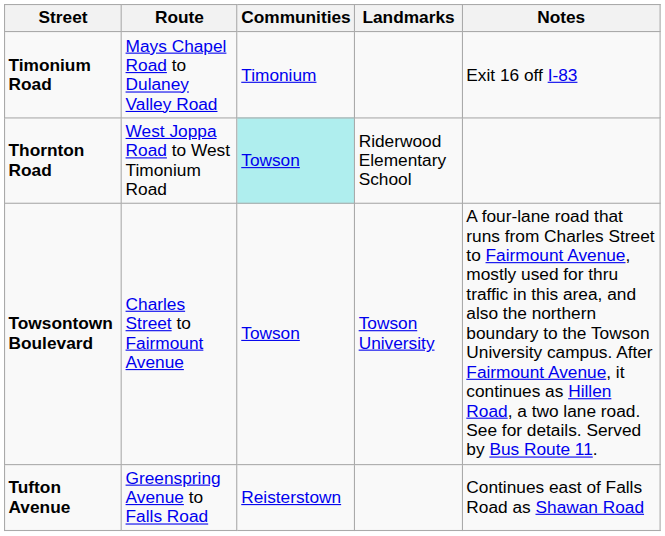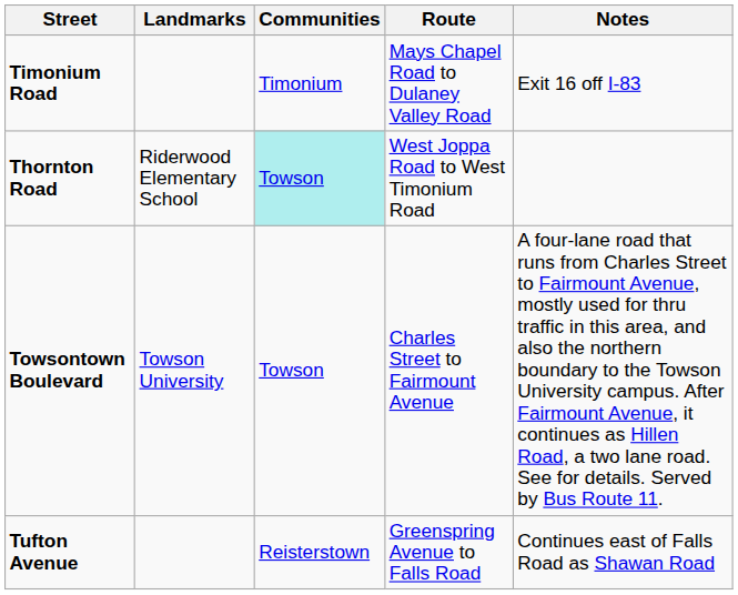columns swapped: Route <-> Landmarks
